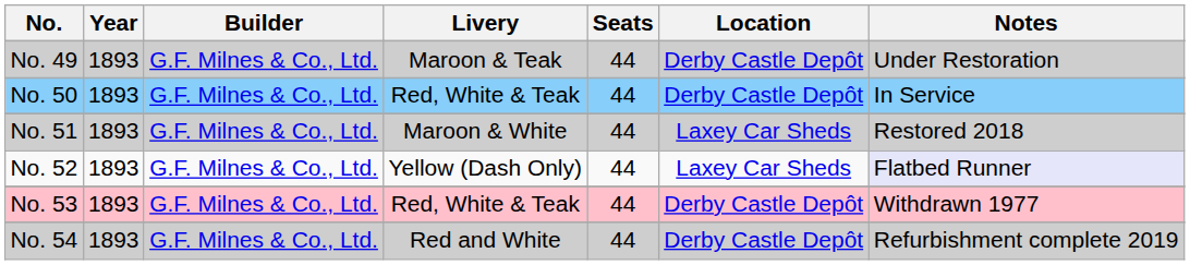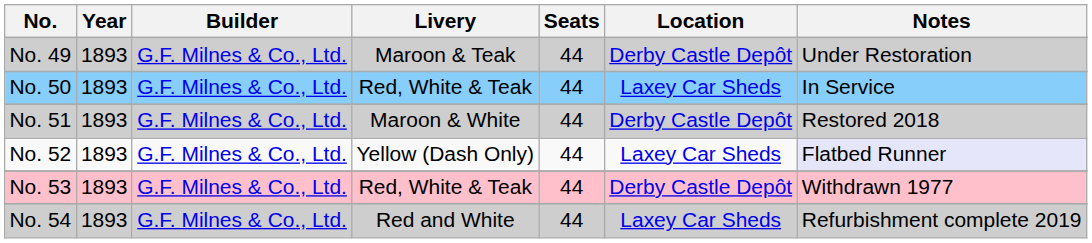No. 50 | Location: Derby Castle Depôt -> Laxey Car Sheds
No. 51 | Location: Laxey Car Sheds -> Derby Castle Depôt
No. 54 | Location: Derby Castle Depôt -> Laxey Car Sheds
